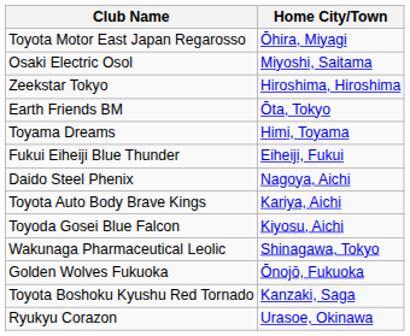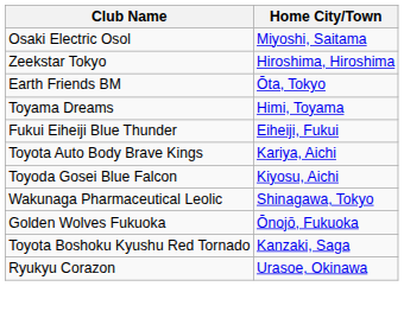- row: Toyota Motor East Japan Regarosso | Ōhira, Miyagi
- row: Daido Steel Phenix | Nagoya, Aichi
